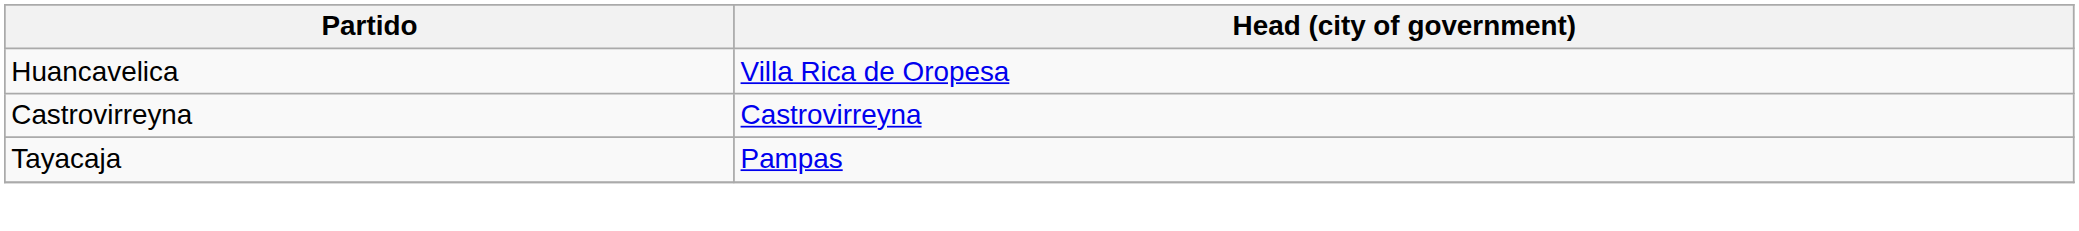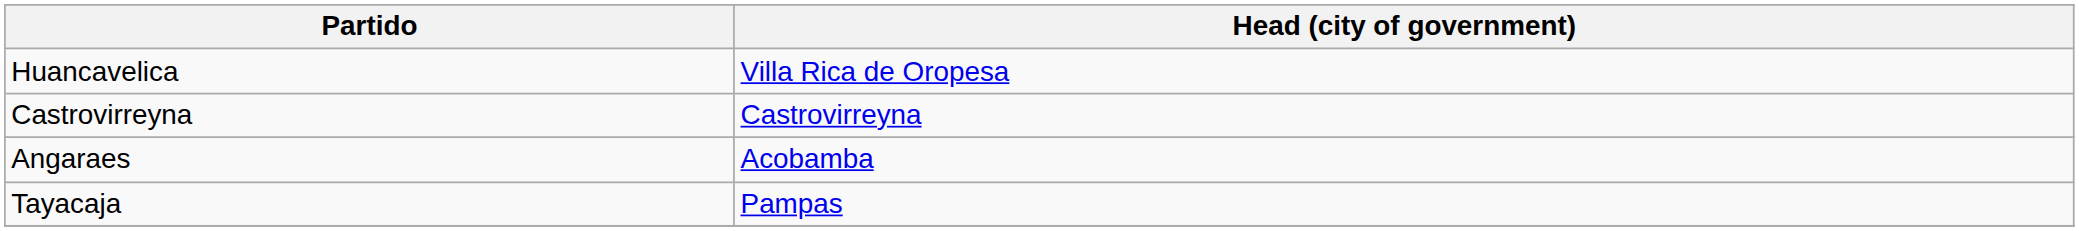+ row: Angaraes | Acobamba
